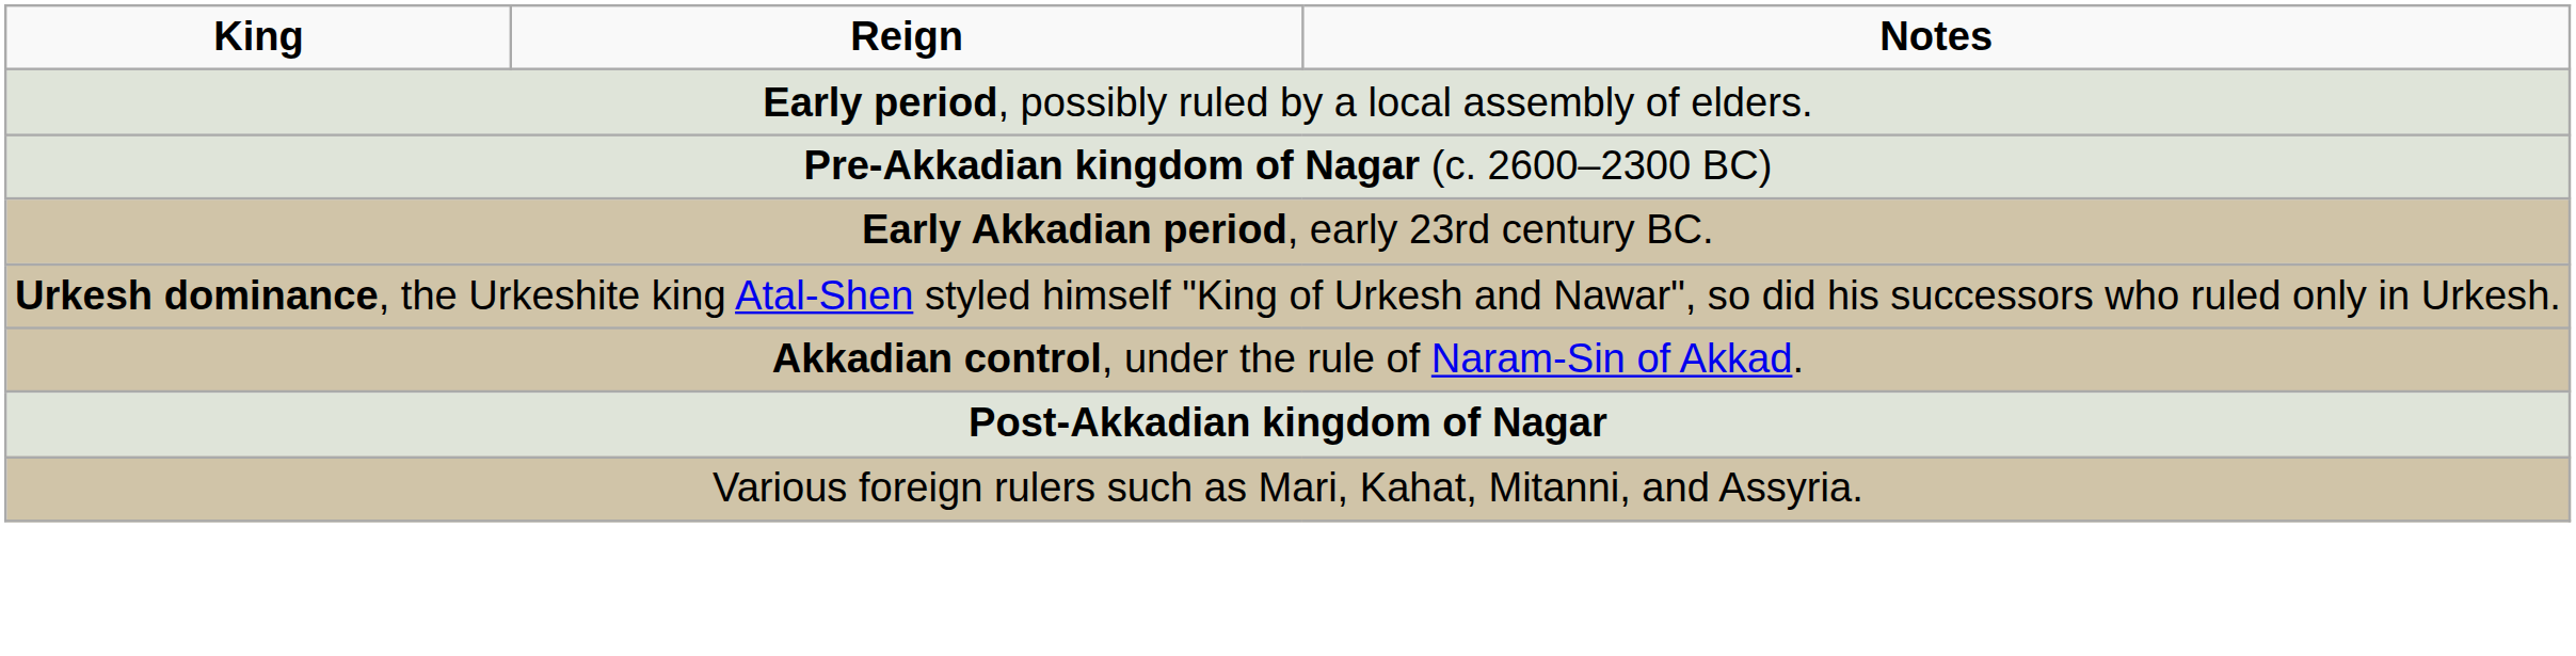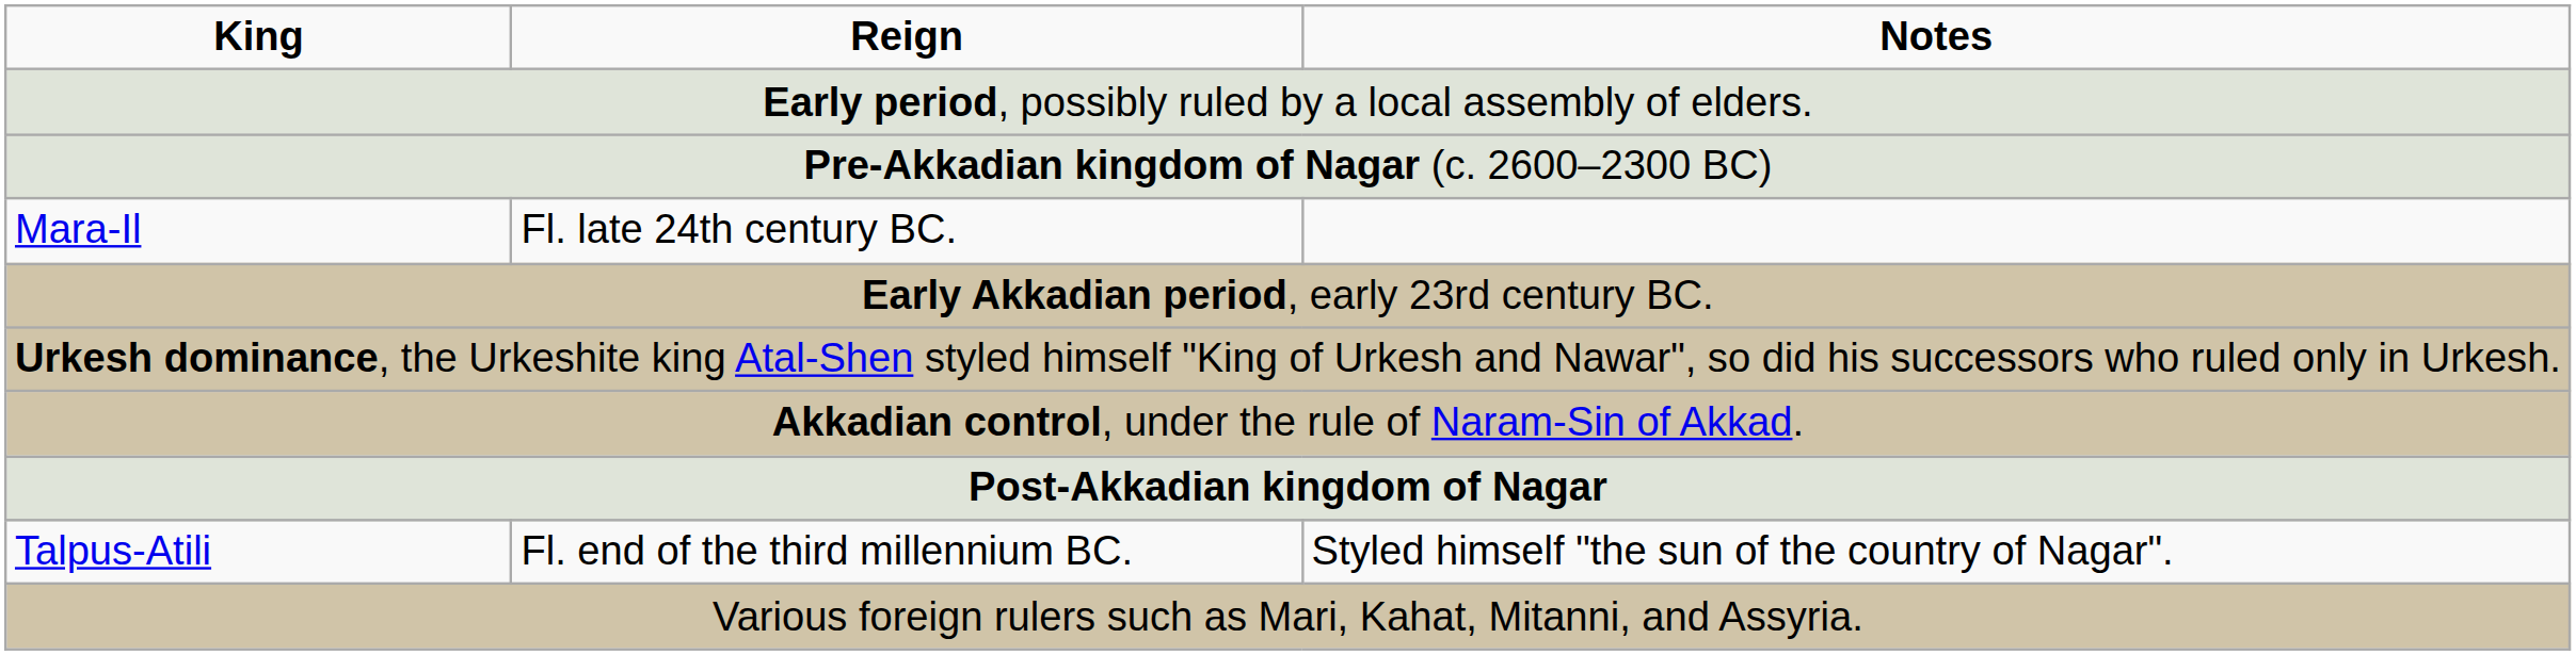+ row: Mara-Il | Fl. late 24th century BC.
+ row: Talpus-Atili | Fl. end of the third millennium BC. | Styled himself "the sun of the country of Nagar".
